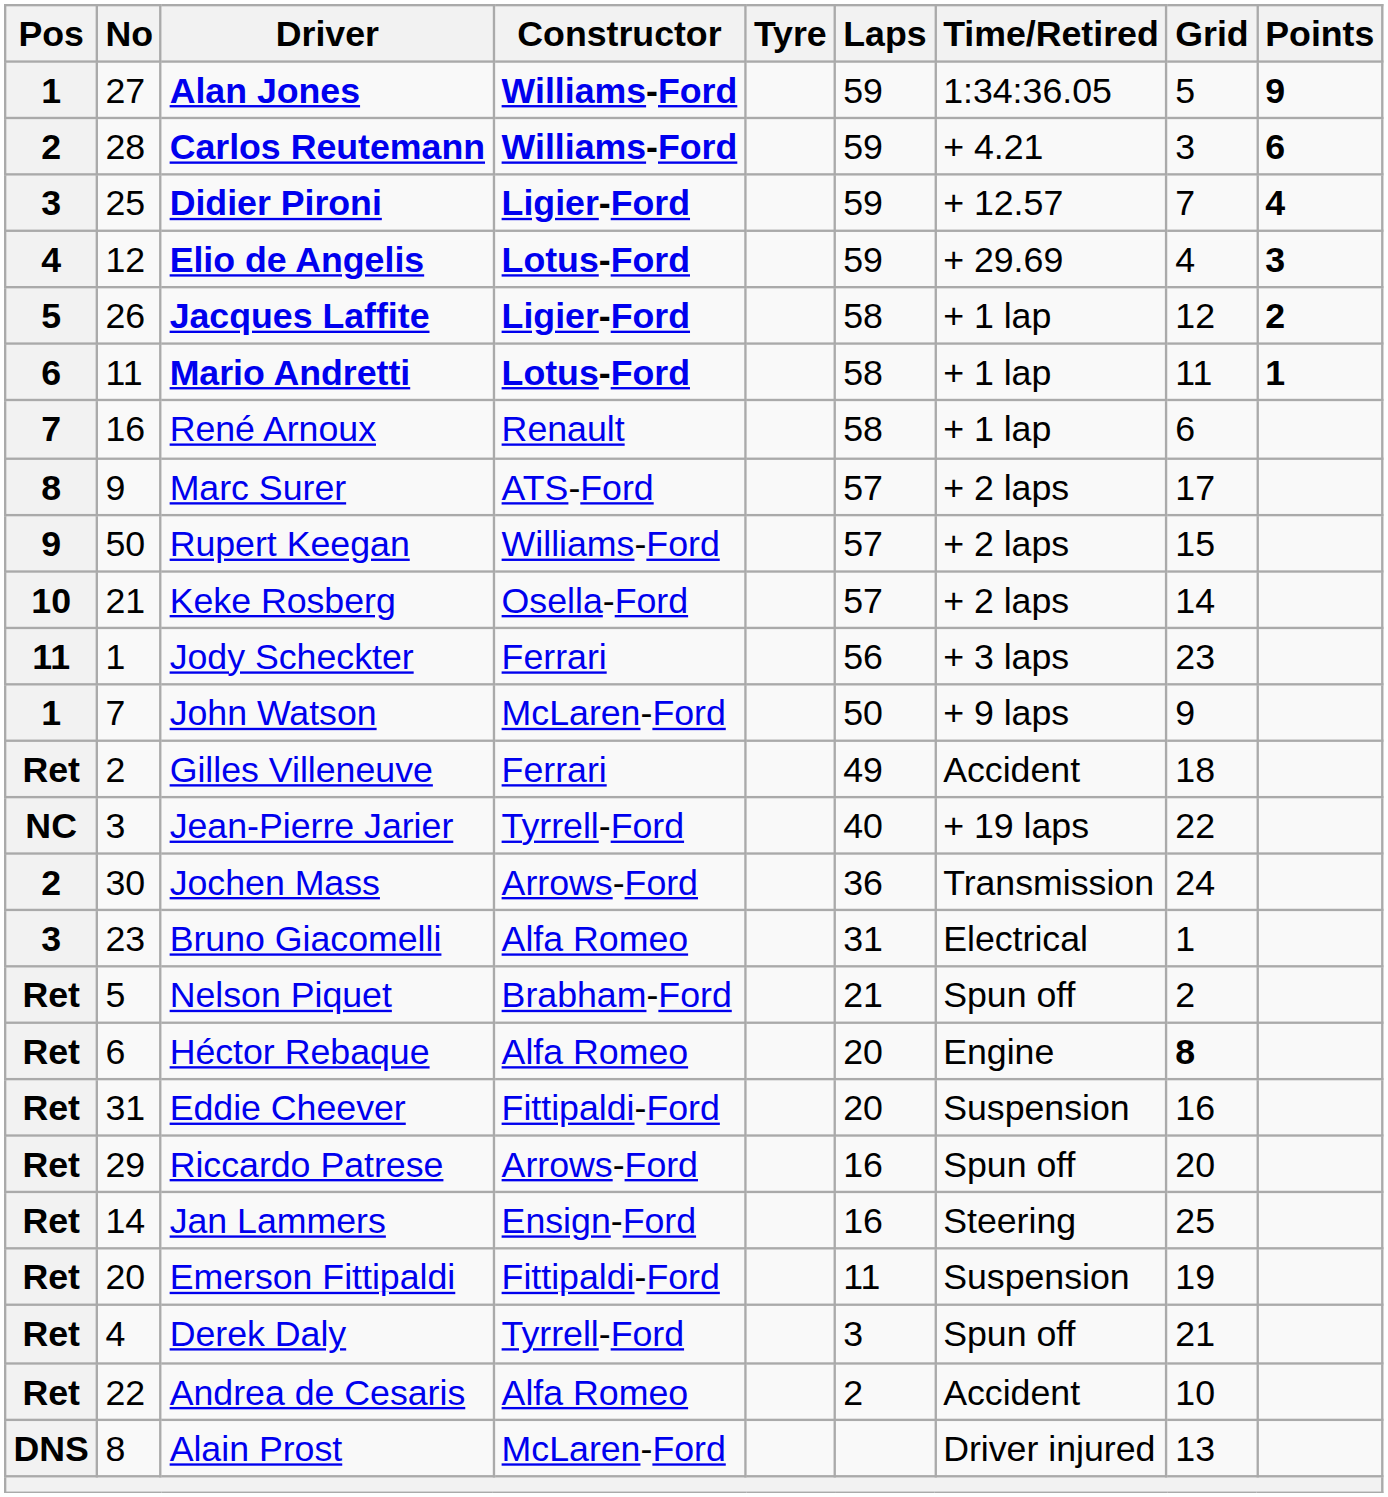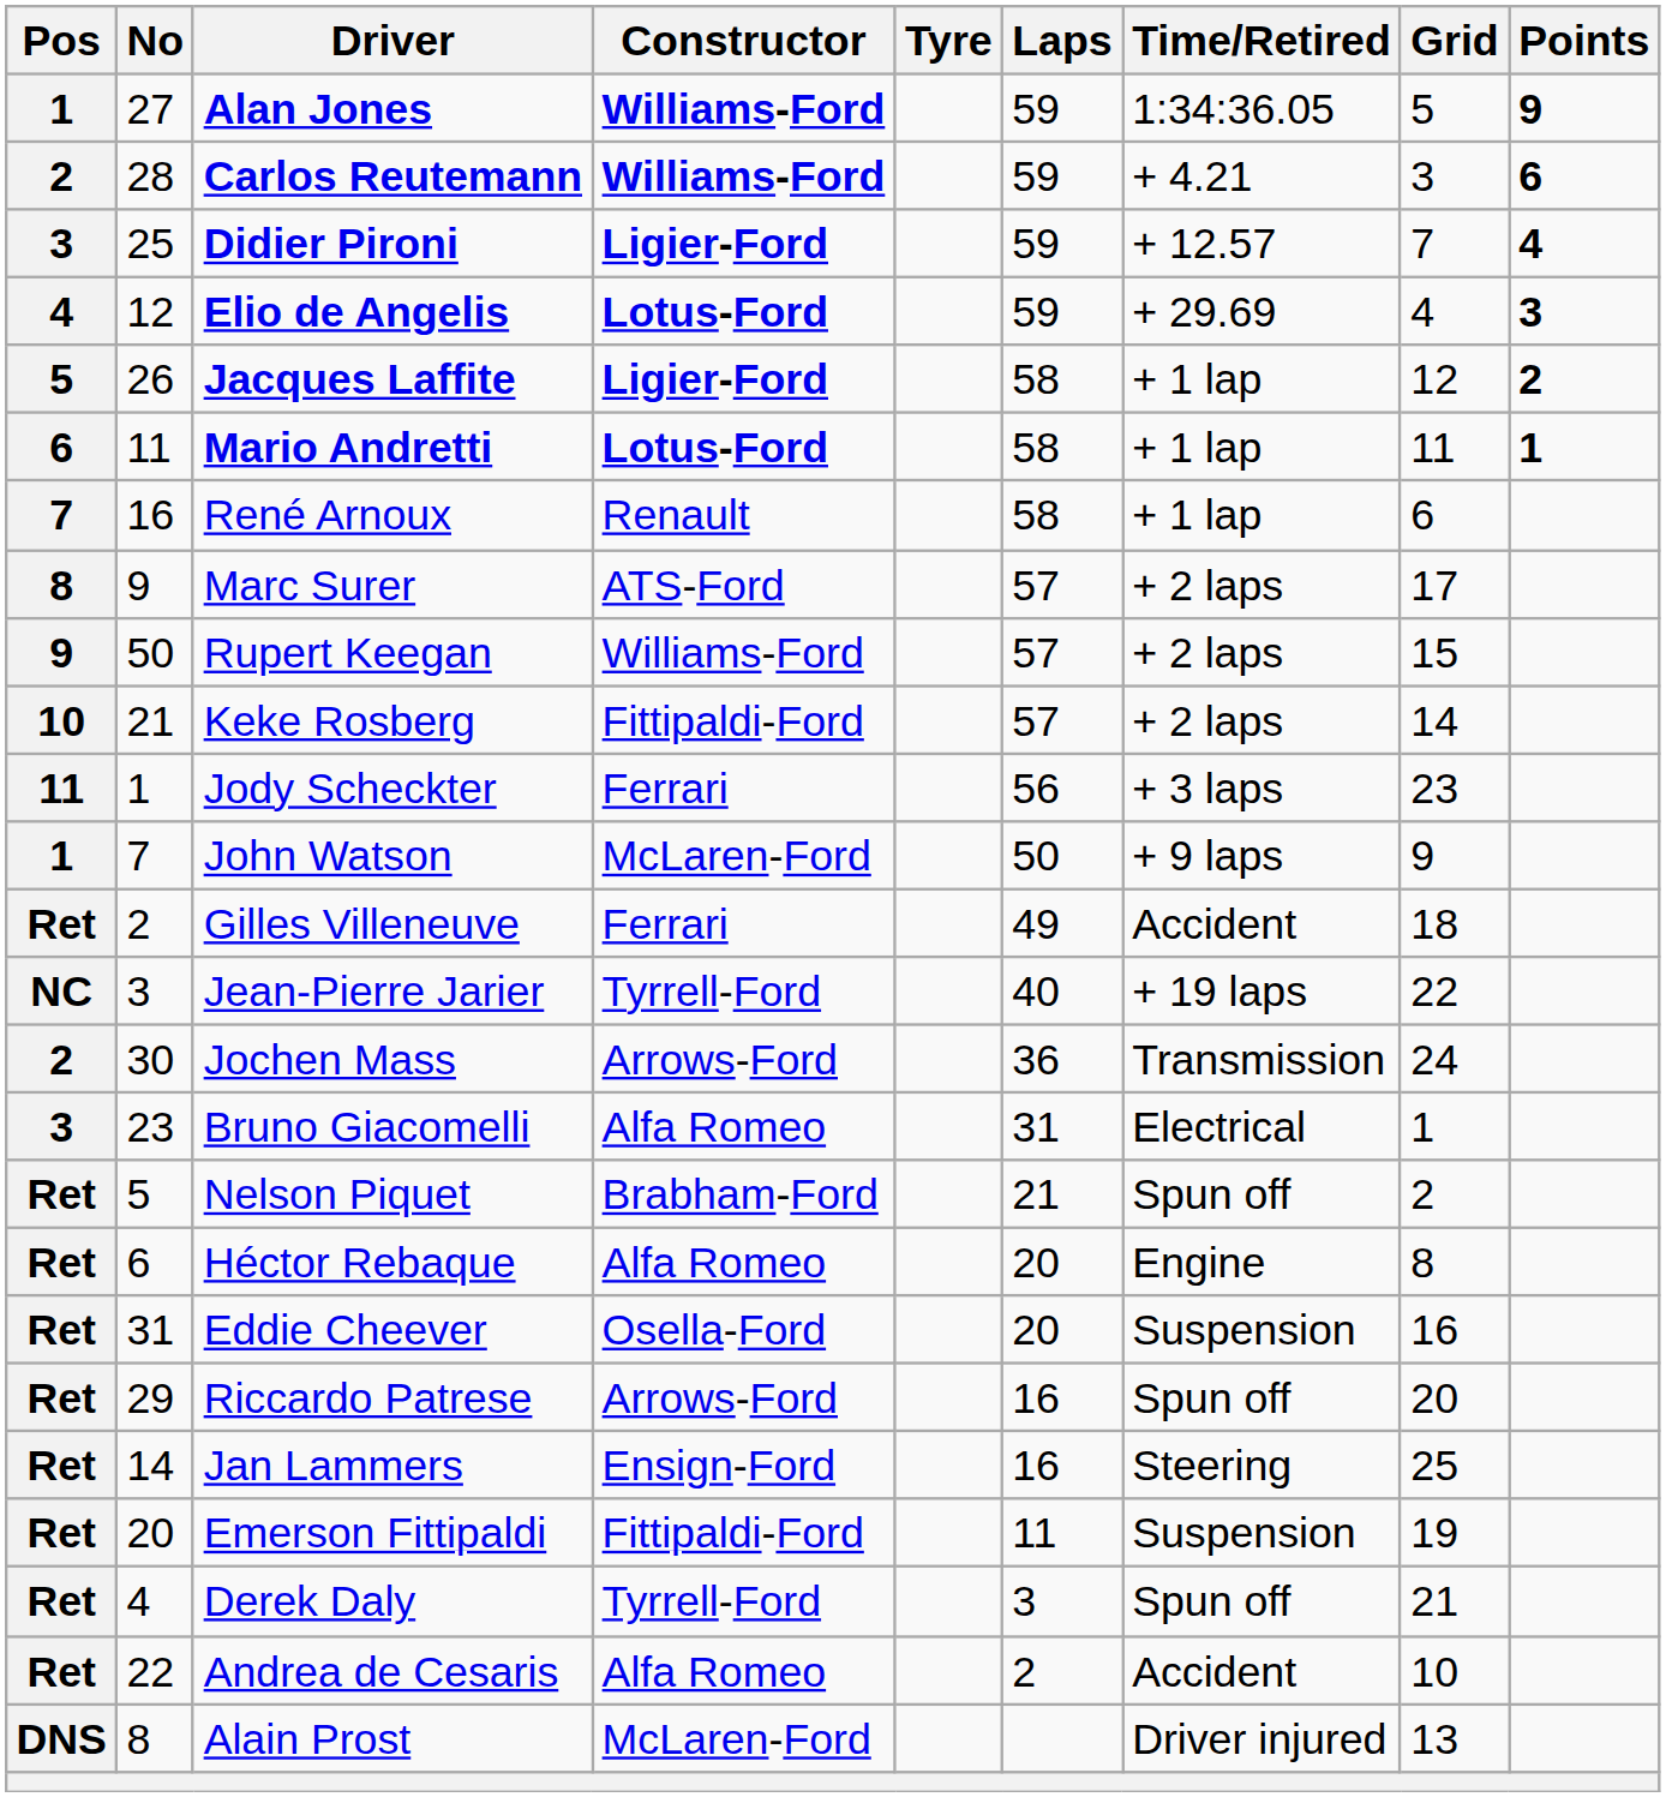Keke Rosberg | Constructor: Osella-Ford -> Fittipaldi-Ford
Héctor Rebaque | Grid: bold -> normal
Eddie Cheever | Constructor: Fittipaldi-Ford -> Osella-Ford
